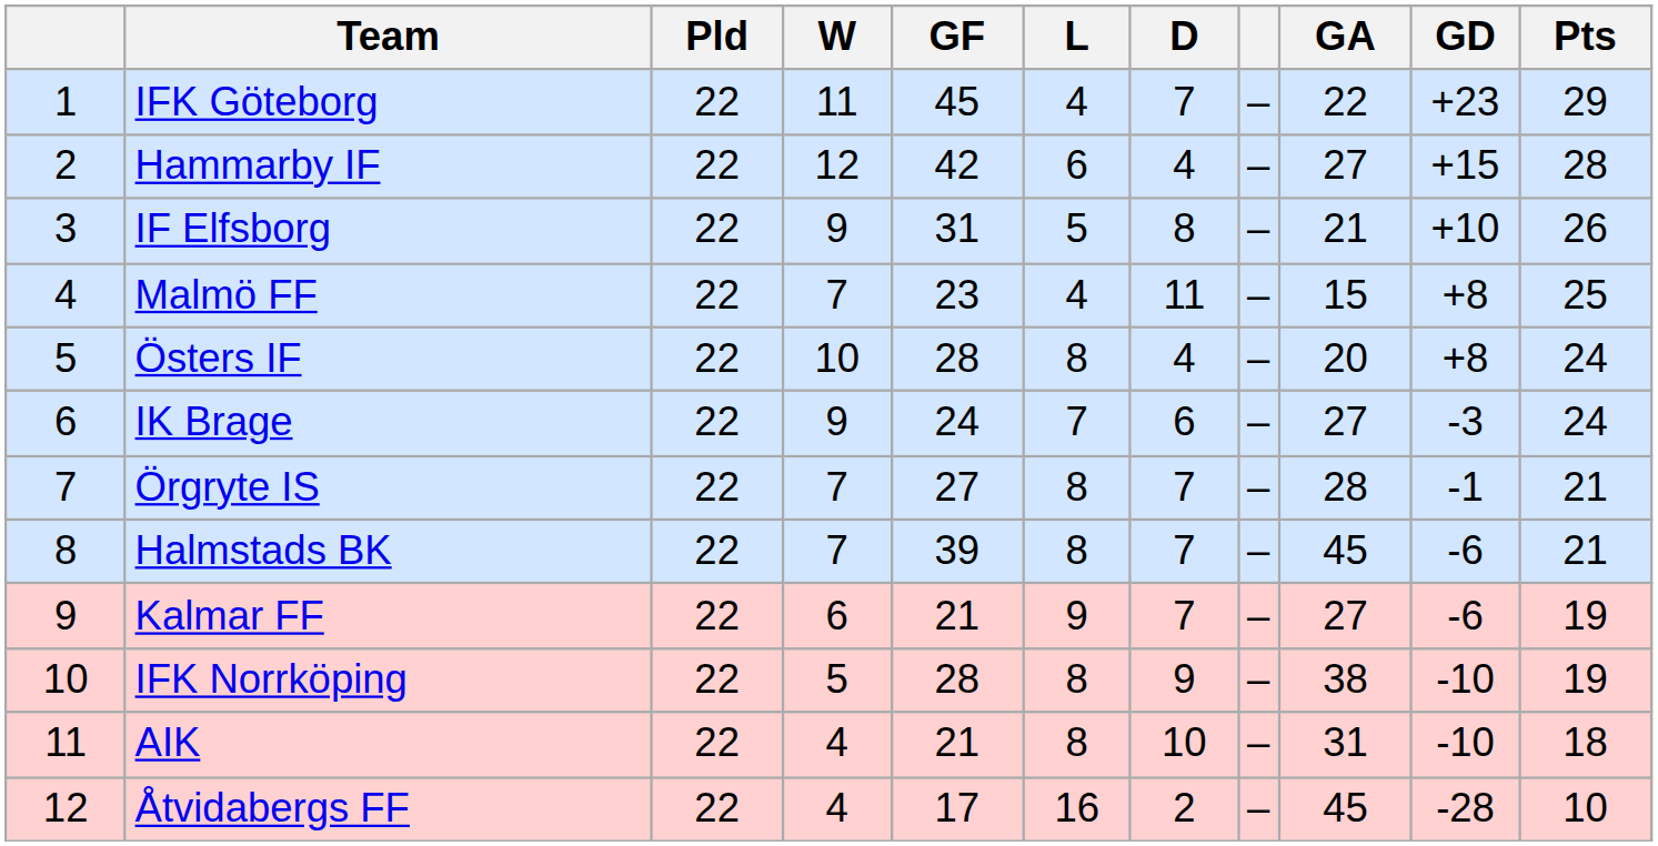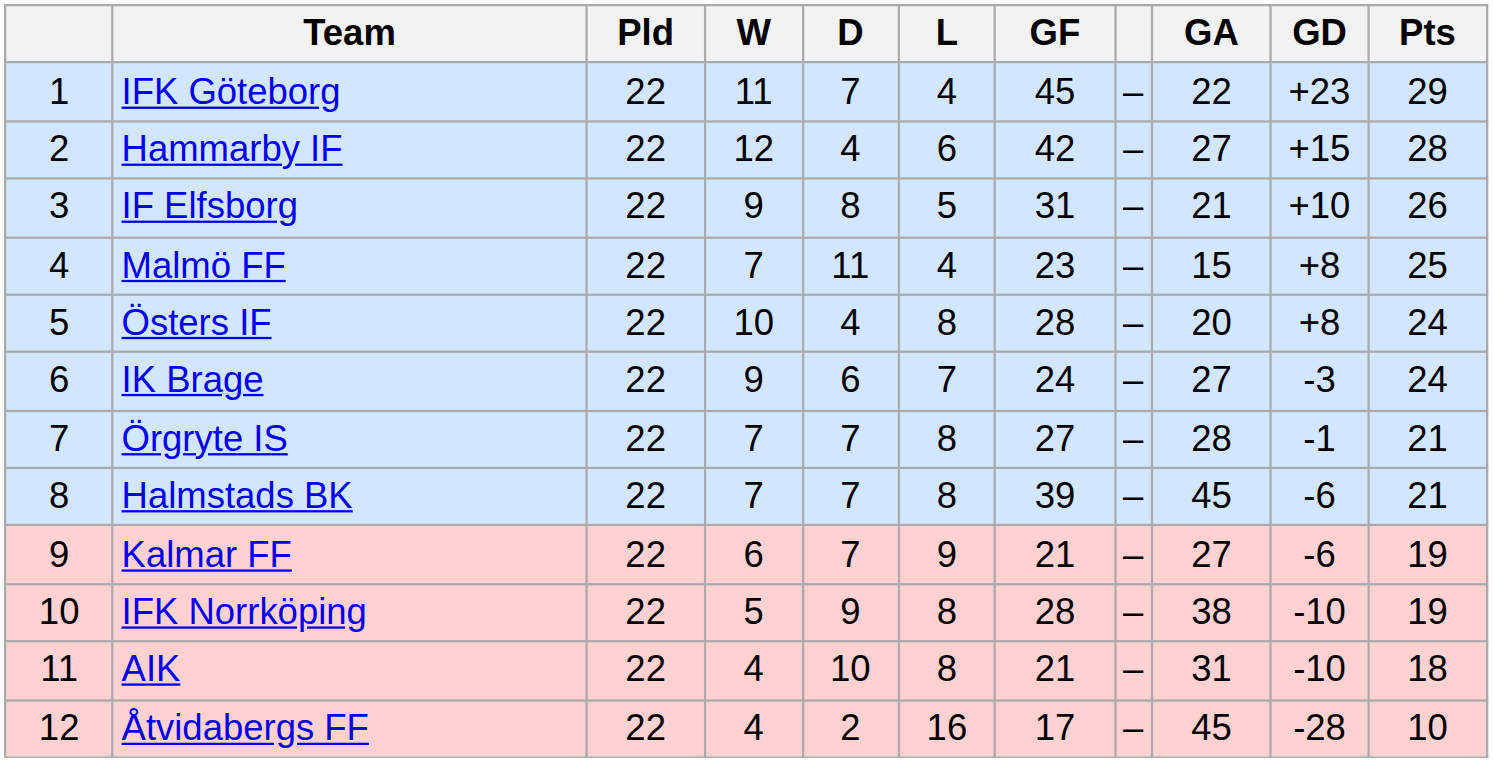columns swapped: D <-> GF
